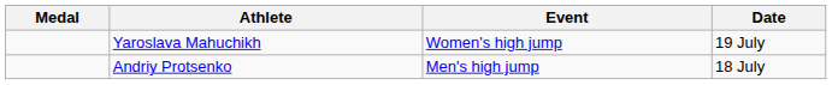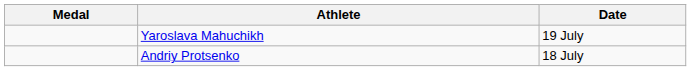- column: Event | Women's high jump | Men's high jump
